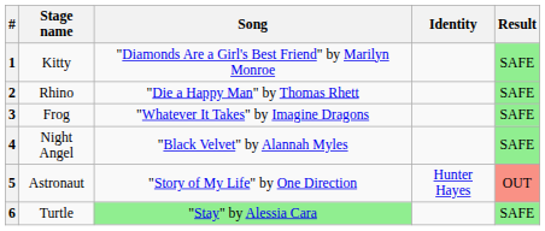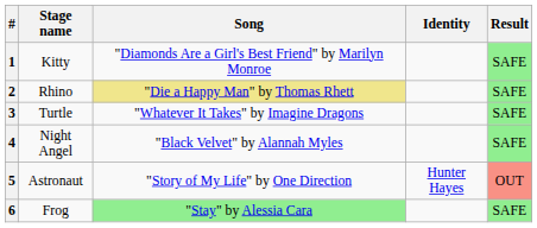2 | Song: no background -> khaki background
3 | Stage name: Frog -> Turtle
6 | Stage name: Turtle -> Frog
